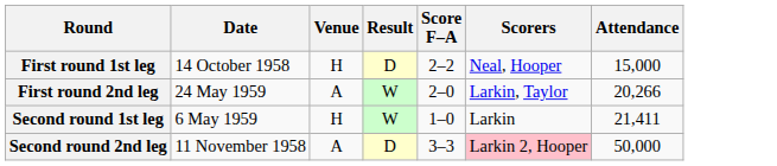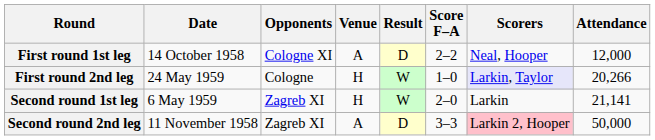+ column: Opponents | Cologne XI | Cologne | Zagreb XI | Zagreb XI
First round 1st leg | Venue: H -> A
First round 1st leg | Attendance: 15,000 -> 12,000
First round 2nd leg | Venue: A -> H
First round 2nd leg | Score F–A: 2–0 -> 1–0
First round 2nd leg | Scorers: no background -> lavender background
Second round 1st leg | Score F–A: 1–0 -> 2–0
Second round 1st leg | Attendance: 21,411 -> 21,141
